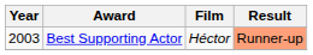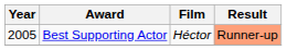Best Supporting Actor | Year: 2003 -> 2005
